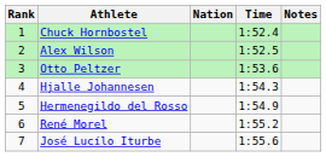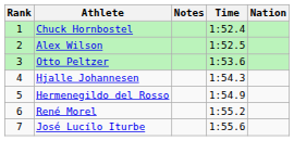columns swapped: Nation <-> Notes
